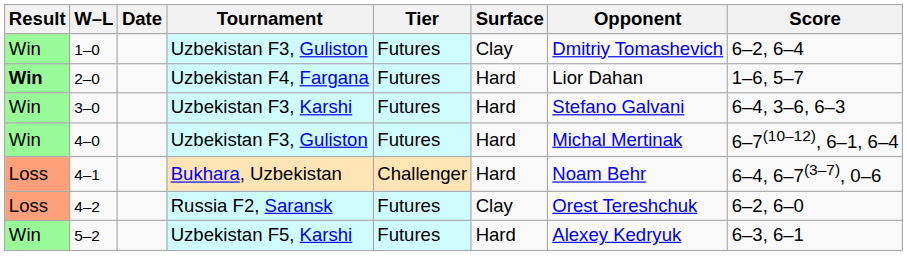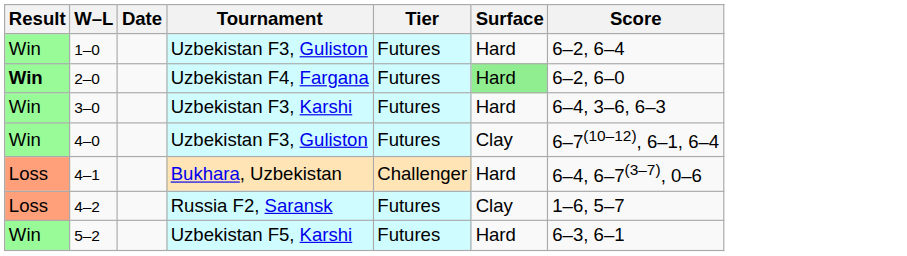- column: Opponent | Dmitriy Tomashevich | Lior Dahan | Stefano Galvani | Michal Mertinak | Noam Behr | Orest Tereshchuk | Alexey Kedryuk
1–0 | Surface: Clay -> Hard
2–0 | Surface: no background -> lightgreen background
2–0 | Score: 1–6, 5–7 -> 6–2, 6–0
4–0 | Surface: Hard -> Clay
4–2 | Score: 6–2, 6–0 -> 1–6, 5–7
